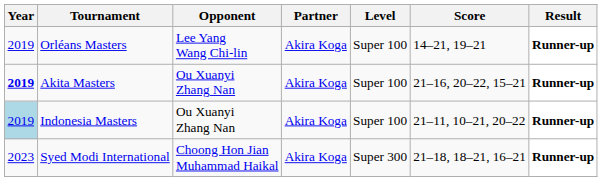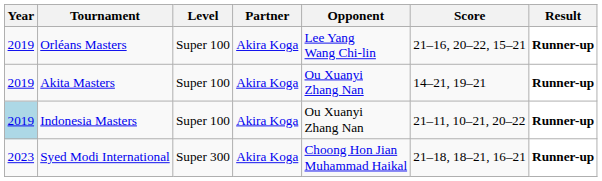columns swapped: Level <-> Opponent
Orléans Masters | Score: 14–21, 19–21 -> 21–16, 20–22, 15–21
Akita Masters | Year: bold -> normal
Akita Masters | Score: 21–16, 20–22, 15–21 -> 14–21, 19–21
